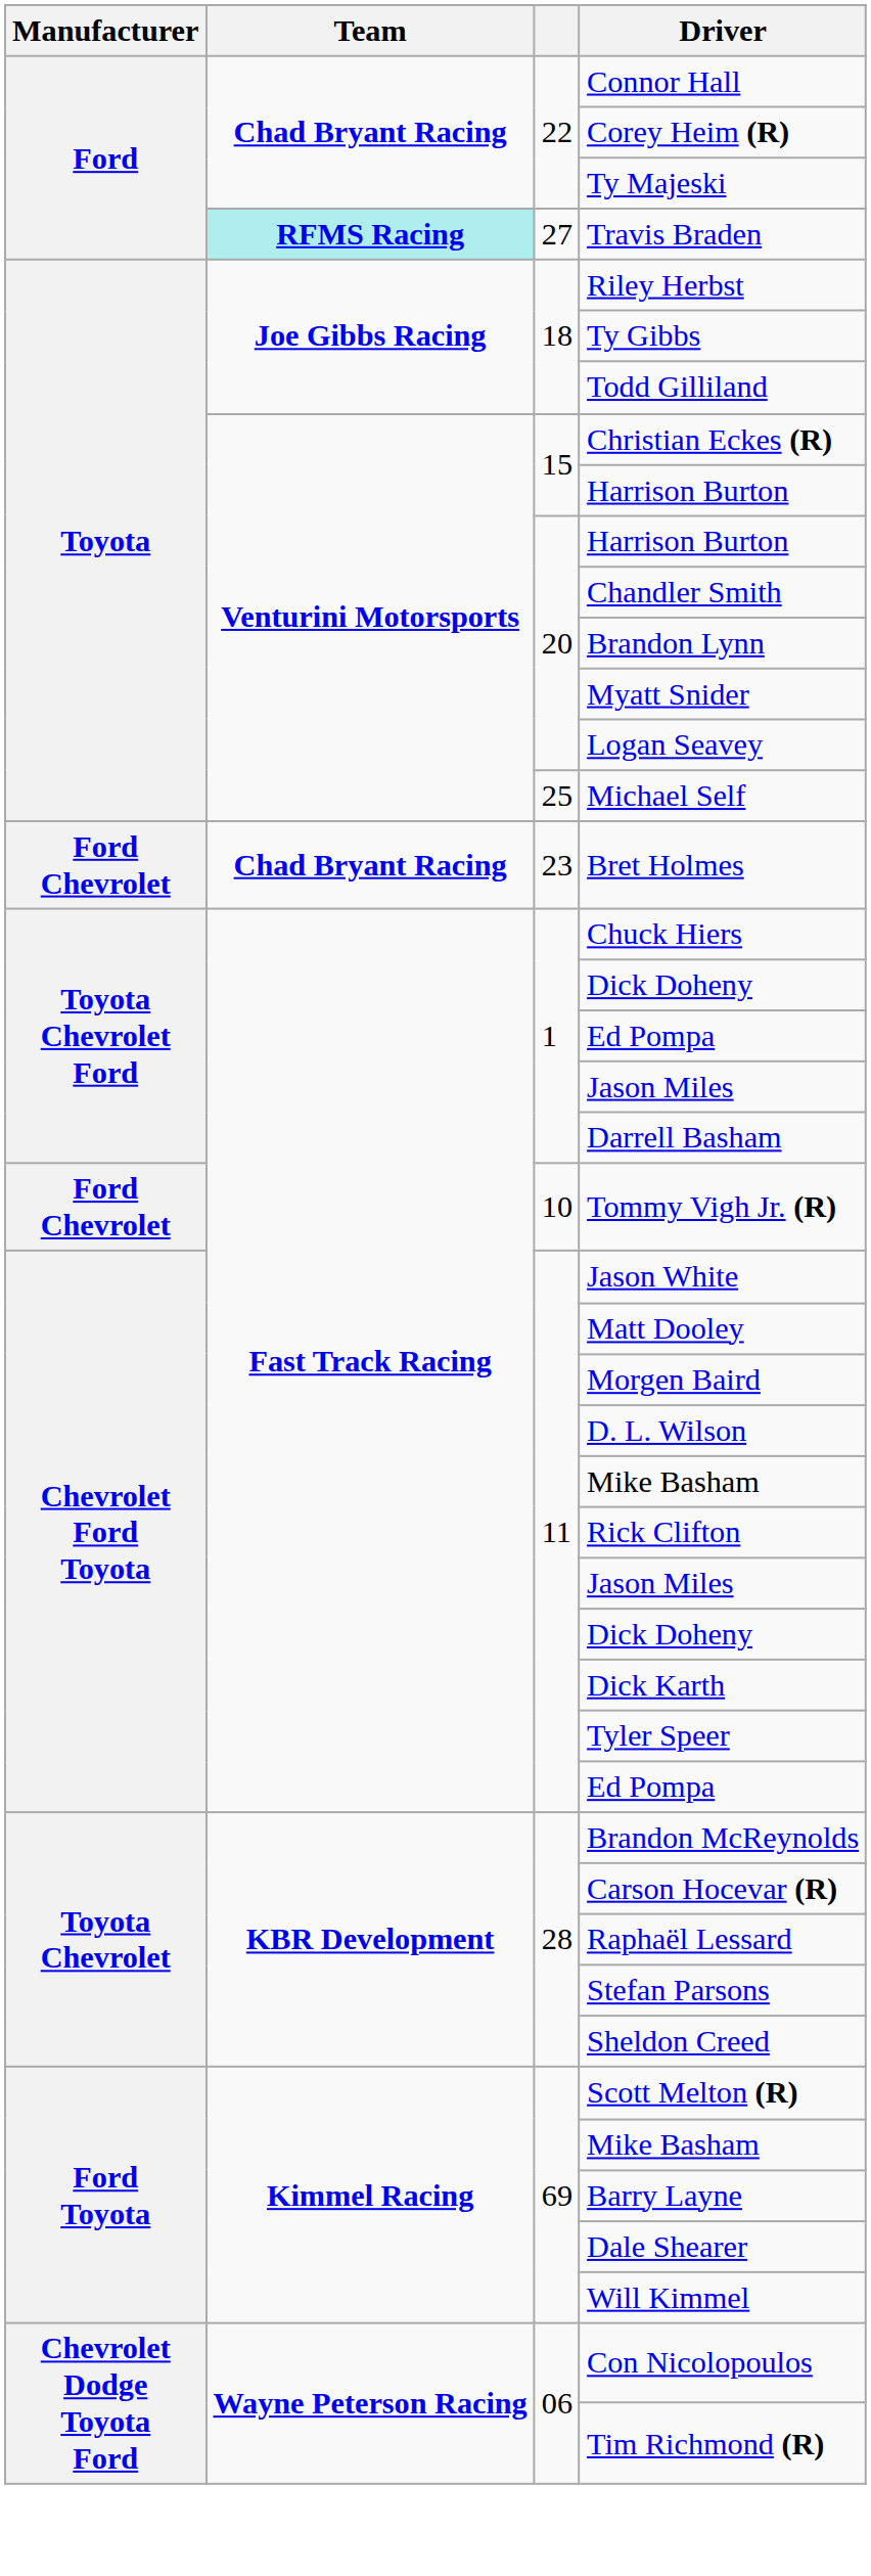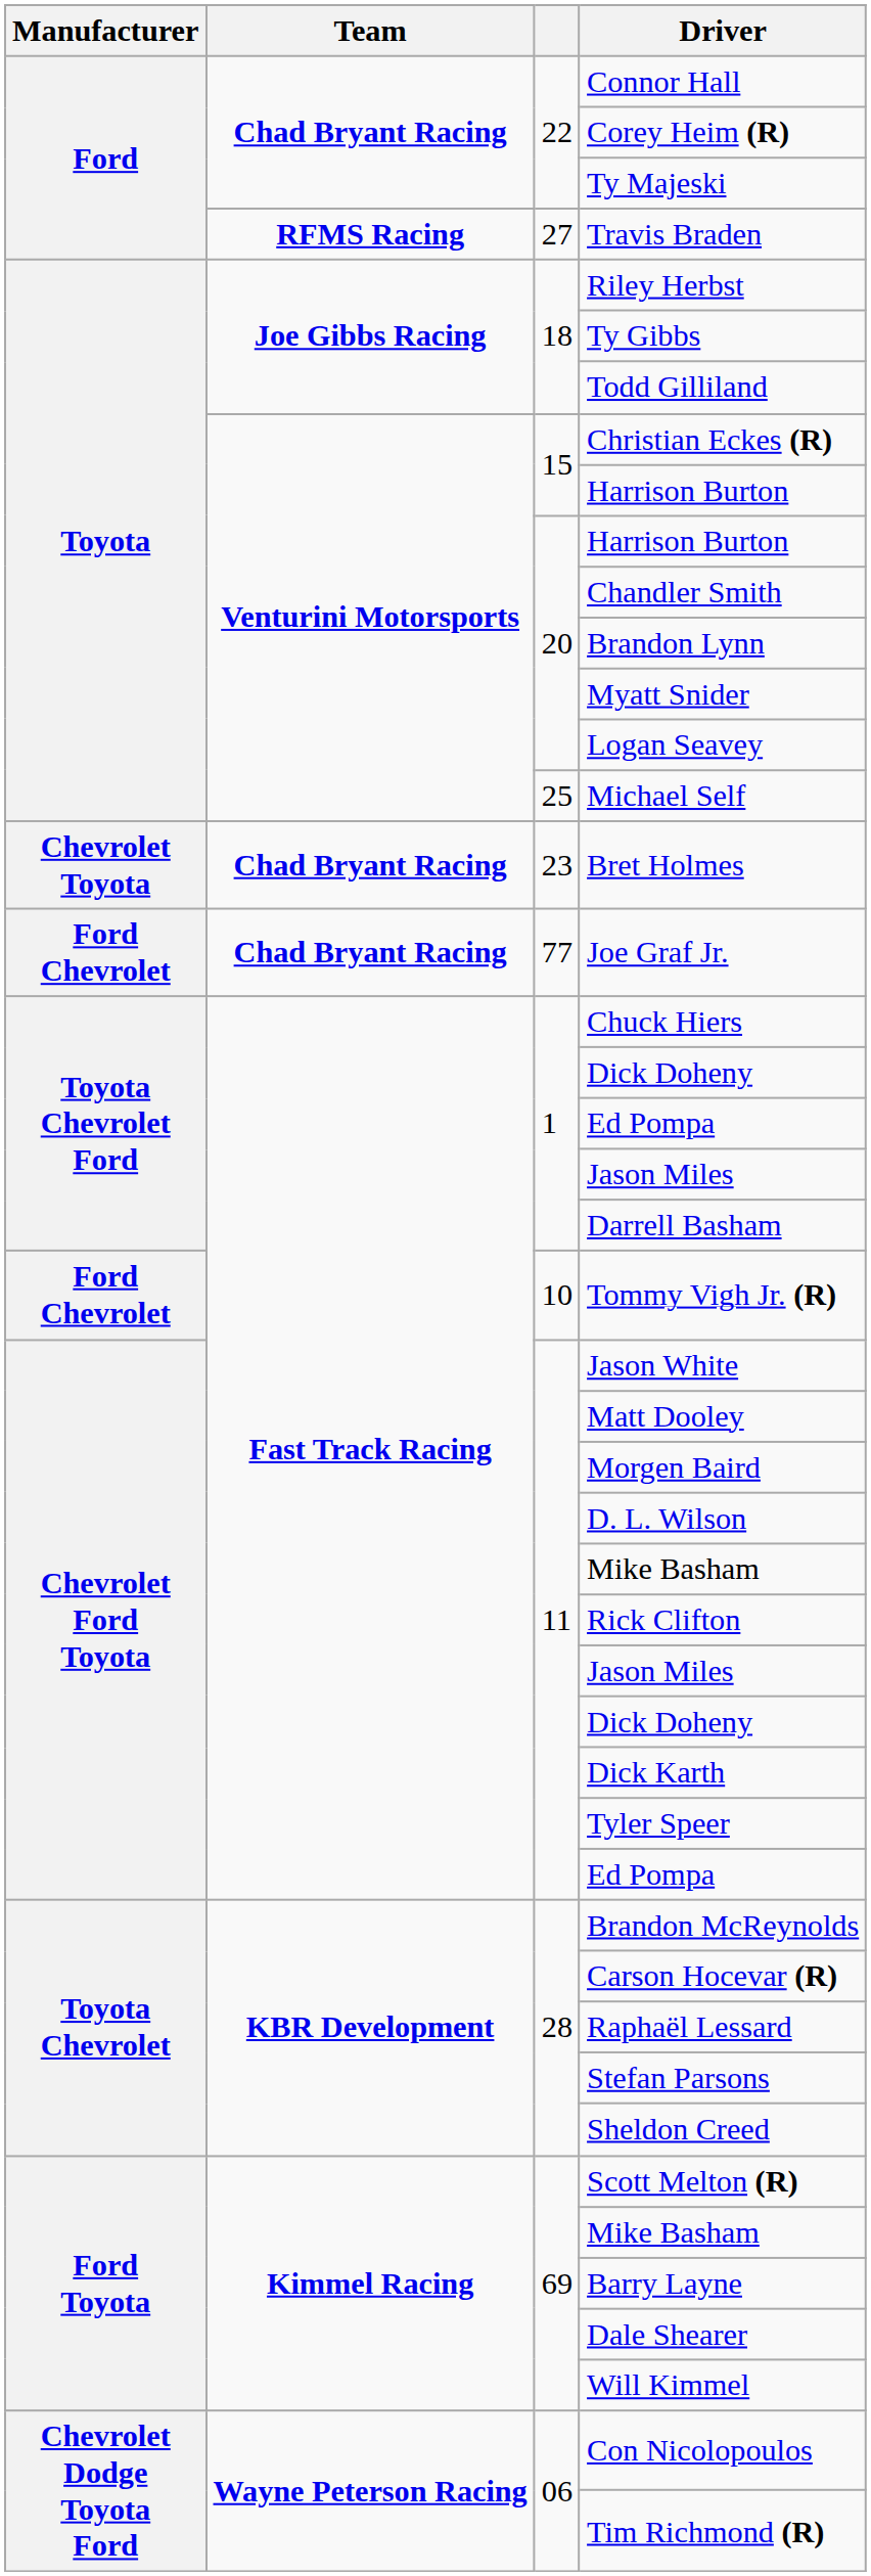Travis Braden | Team: paleturquoise background -> no background
Bret Holmes | Manufacturer: Ford Chevrolet -> Chevrolet Toyota
+ row: Ford Chevrolet | Chad Bryant Racing | 77 | Joe Graf Jr.
